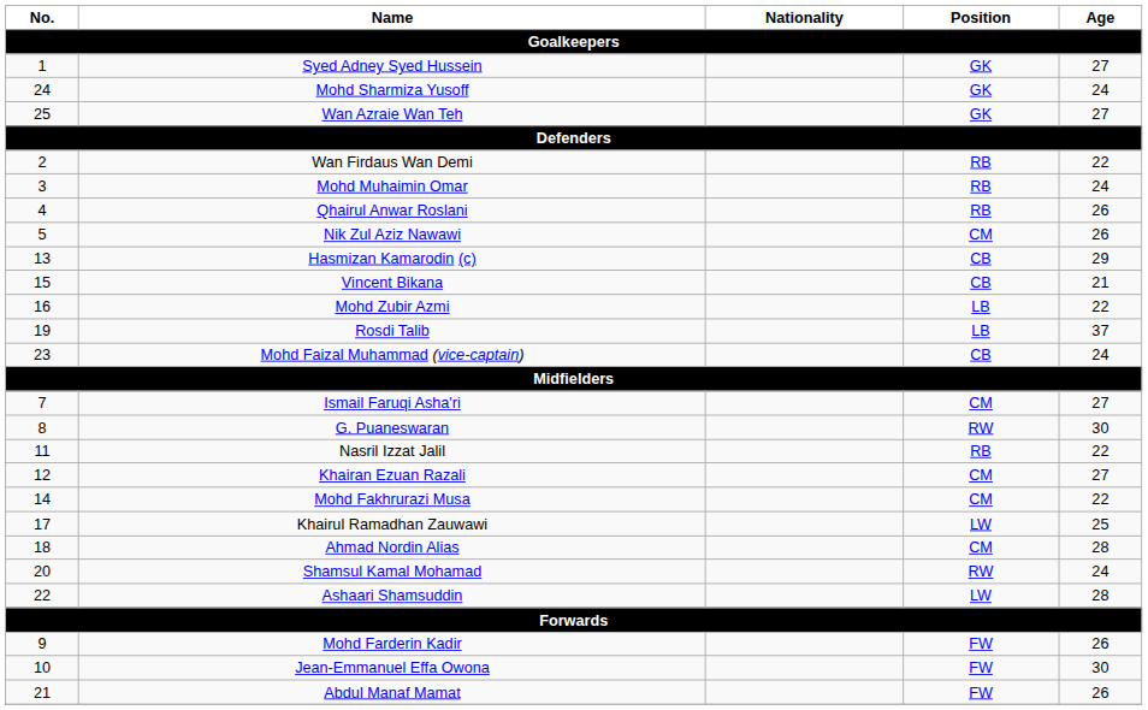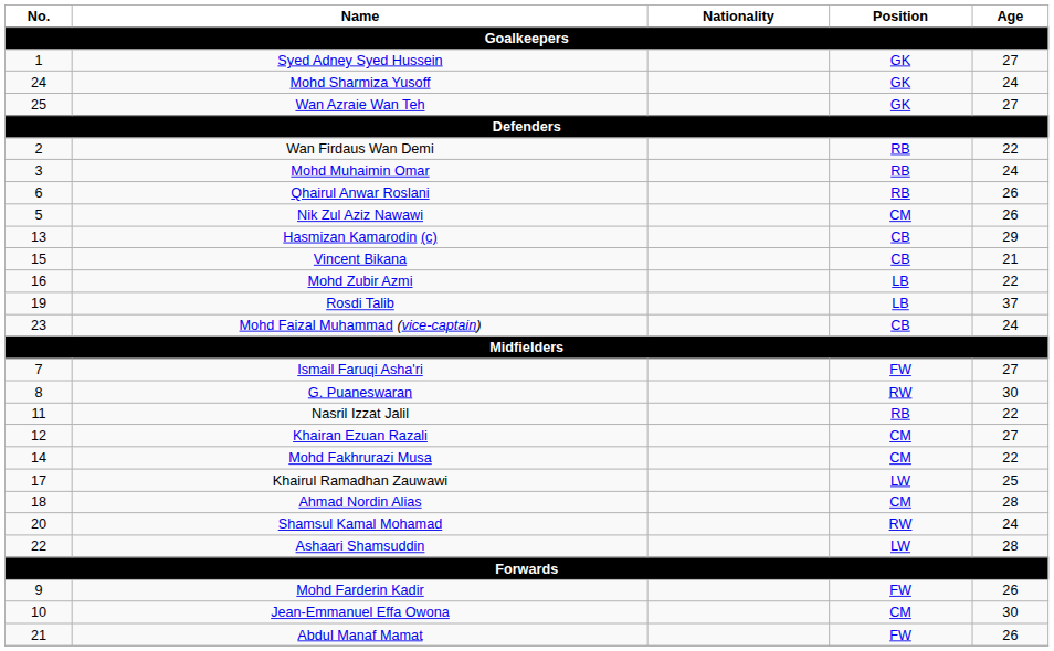Qhairul Anwar Roslani | No.: 4 -> 6
Ismail Faruqi Asha'ri | Position: CM -> FW
Jean-Emmanuel Effa Owona | Position: FW -> CM
